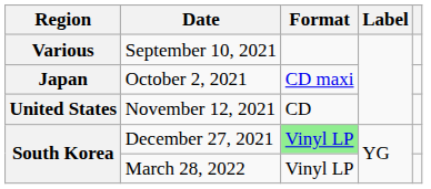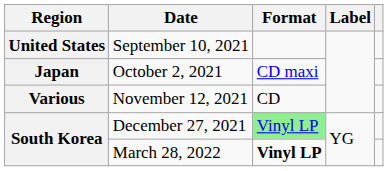September 10, 2021 | Region: Various -> United States
November 12, 2021 | Region: United States -> Various
March 28, 2022 | Format: normal -> bold
